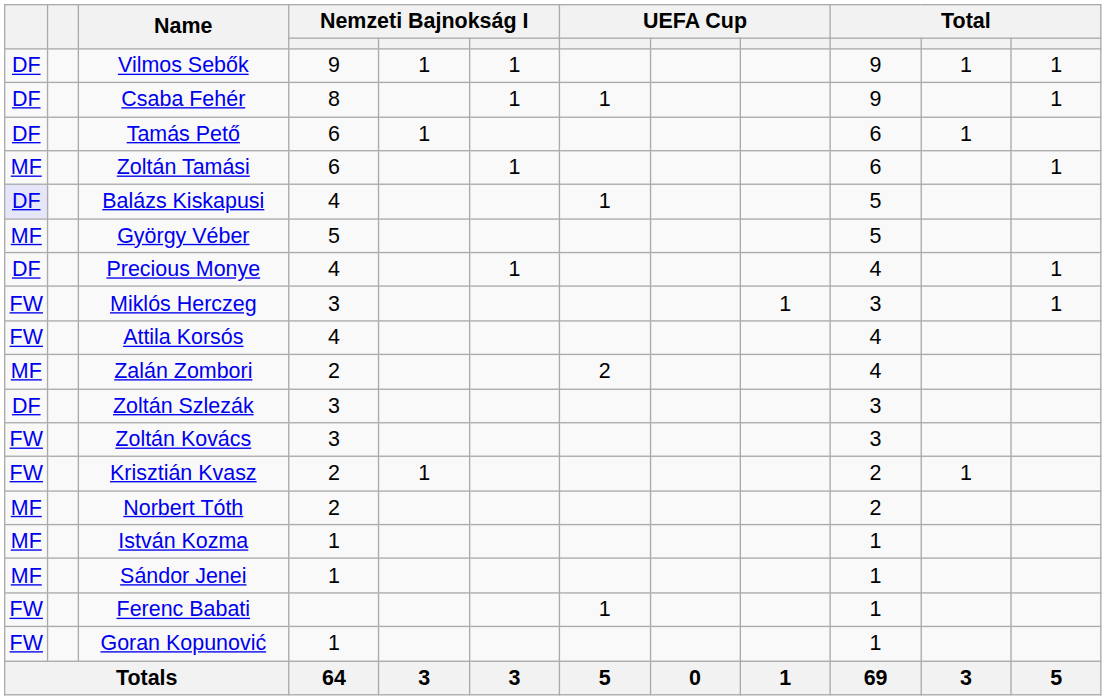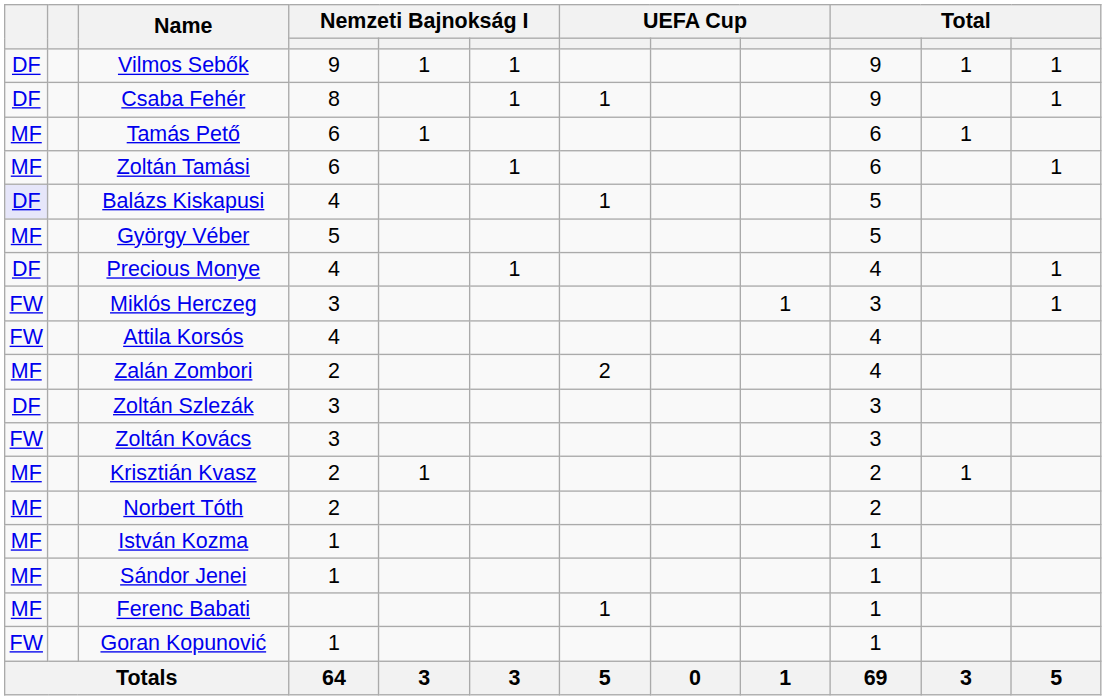Tamás Pető | column 1: DF -> MF
Krisztián Kvasz | column 1: FW -> MF
Ferenc Babati | column 1: FW -> MF
